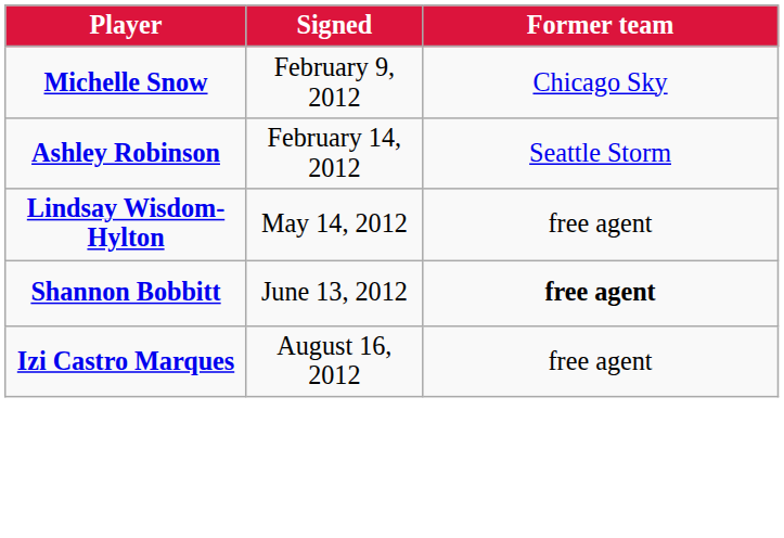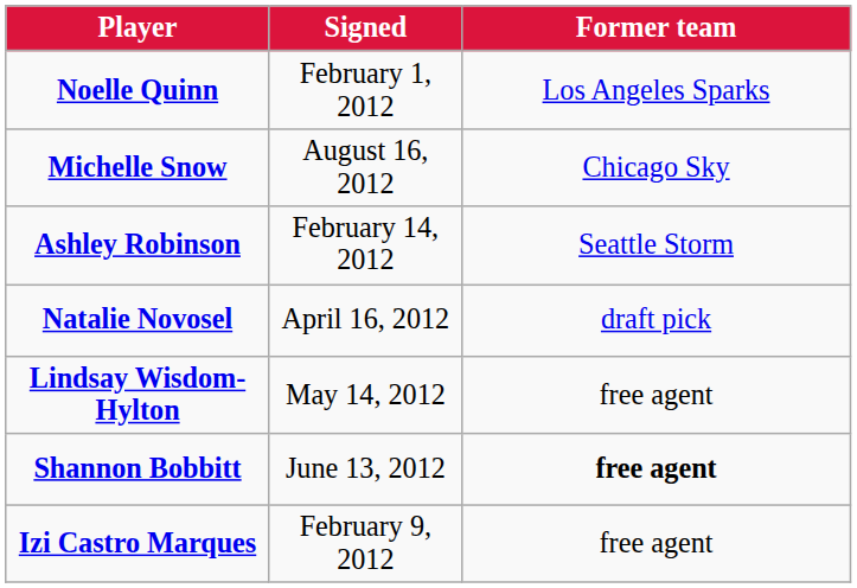+ row: Noelle Quinn | February 1, 2012 | Los Angeles Sparks
Michelle Snow | Signed: February 9, 2012 -> August 16, 2012
+ row: Natalie Novosel | April 16, 2012 | draft pick
Izi Castro Marques | Signed: August 16, 2012 -> February 9, 2012
